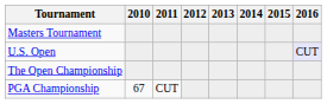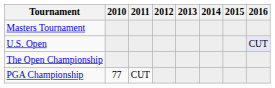PGA Championship | 2010: 67 -> 77
